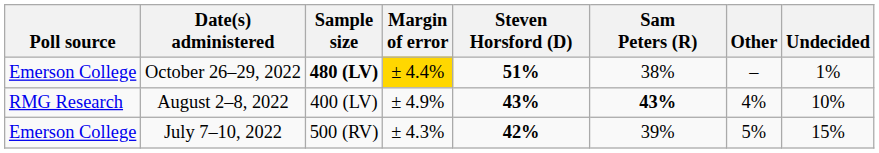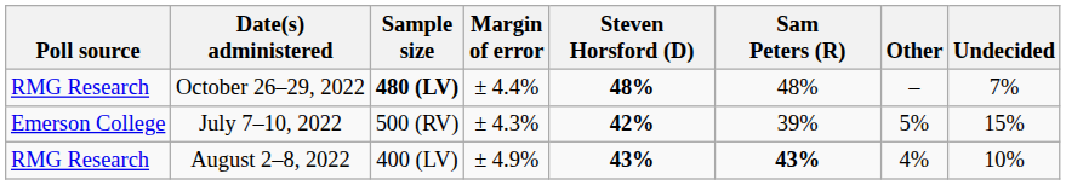October 26–29, 2022 | Poll source: Emerson College -> RMG Research
October 26–29, 2022 | Margin of error: gold background -> no background
October 26–29, 2022 | Steven Horsford (D): 51% -> 48%
October 26–29, 2022 | Sam Peters (R): 38% -> 48%
October 26–29, 2022 | Undecided: 1% -> 7%
rows swapped: August 2–8, 2022 <-> July 7–10, 2022
